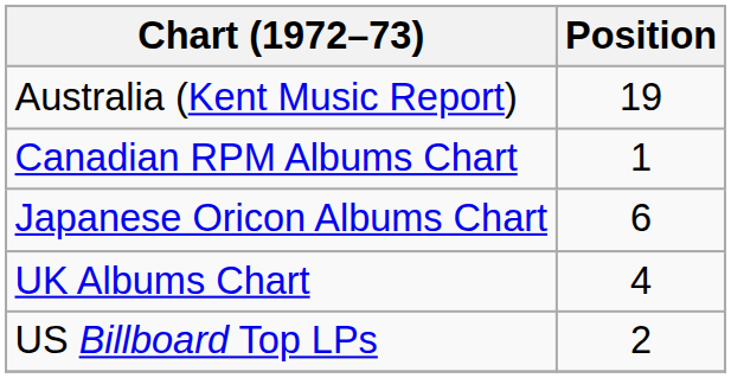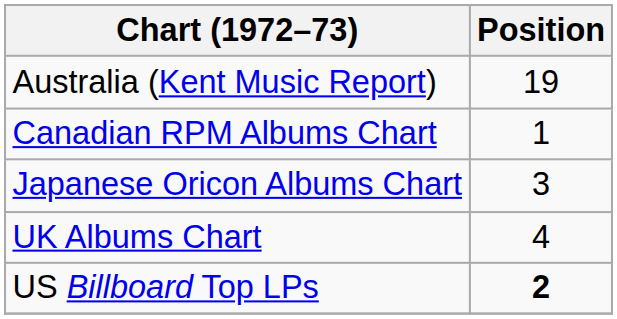Japanese Oricon Albums Chart | Position: 6 -> 3
US Billboard Top LPs | Position: normal -> bold
